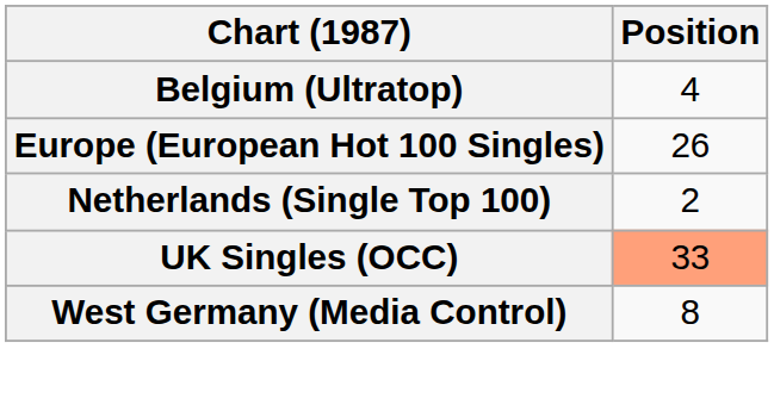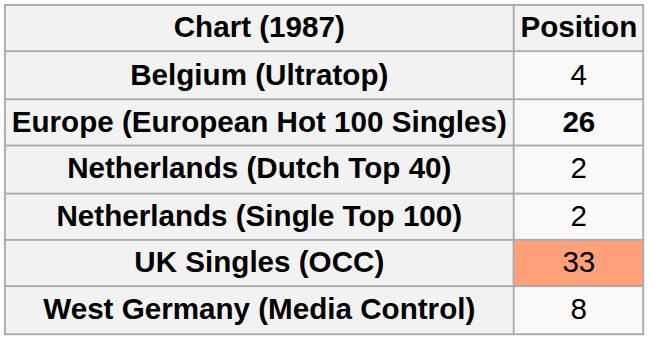Europe (European Hot 100 Singles) | Position: normal -> bold
+ row: Netherlands (Dutch Top 40) | 2
